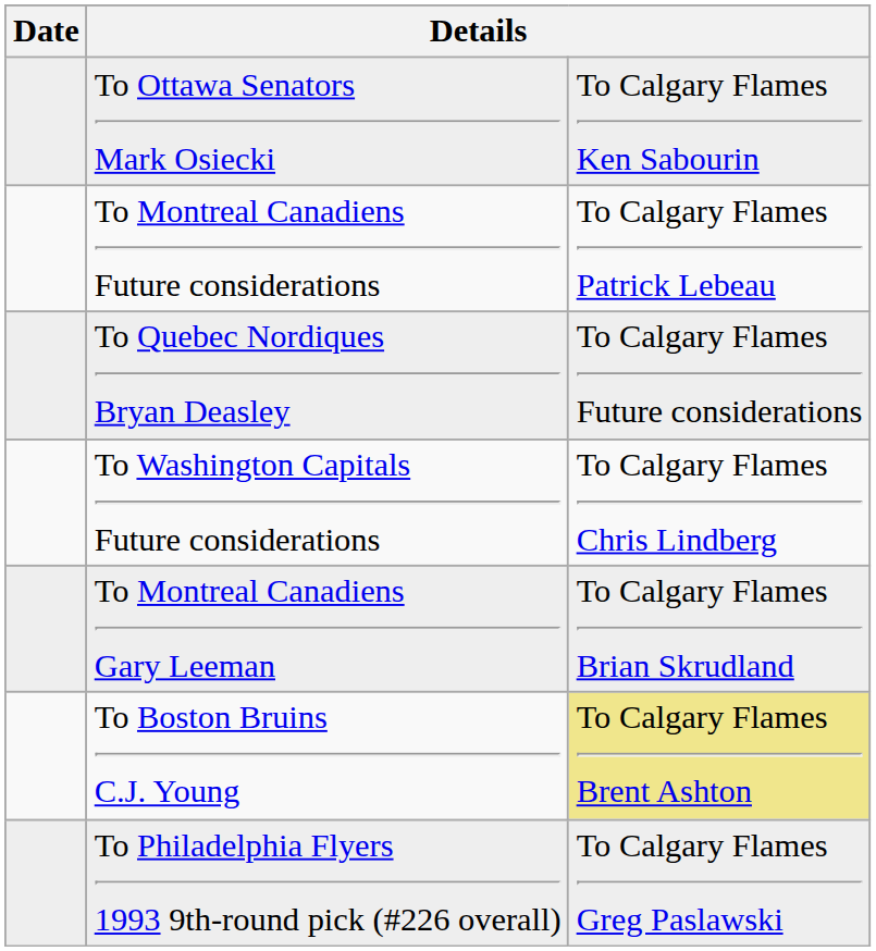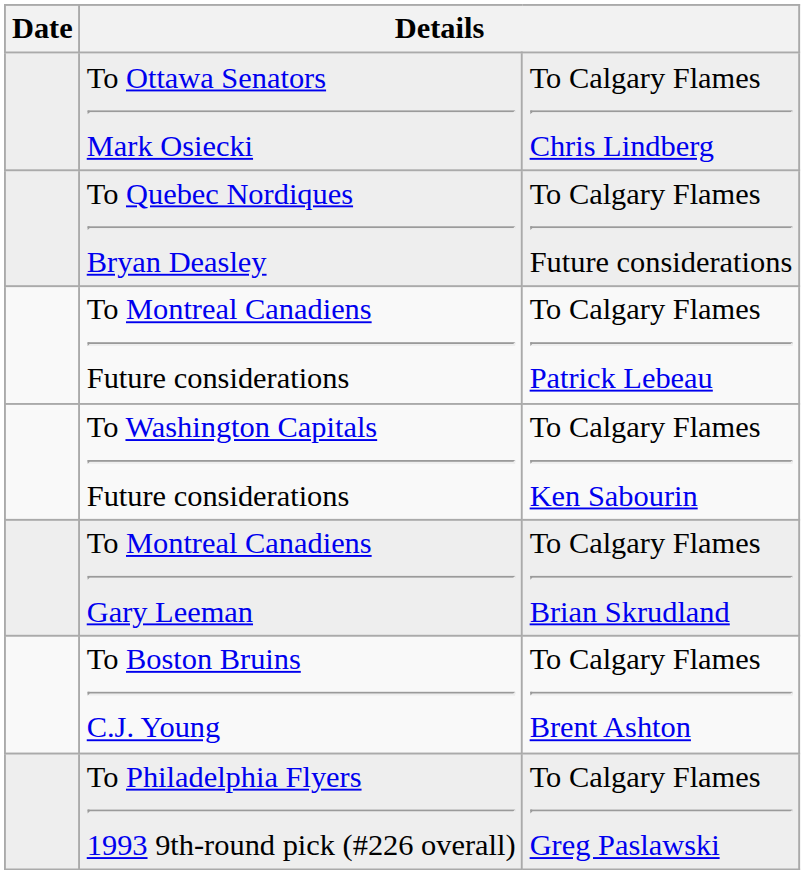To Ottawa Senators Mark Osiecki | column 3: To Calgary Flames Ken Sabourin -> To Calgary Flames Chris Lindberg
rows swapped: To Montreal Canadiens Future considerations <-> To Quebec Nordiques Bryan Deasley
To Washington Capitals Future considerations | column 3: To Calgary Flames Chris Lindberg -> To Calgary Flames Ken Sabourin
To Boston Bruins C.J. Young | column 3: khaki background -> no background
